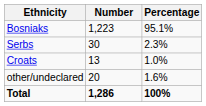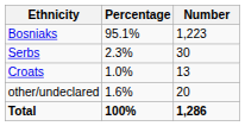columns swapped: Number <-> Percentage
